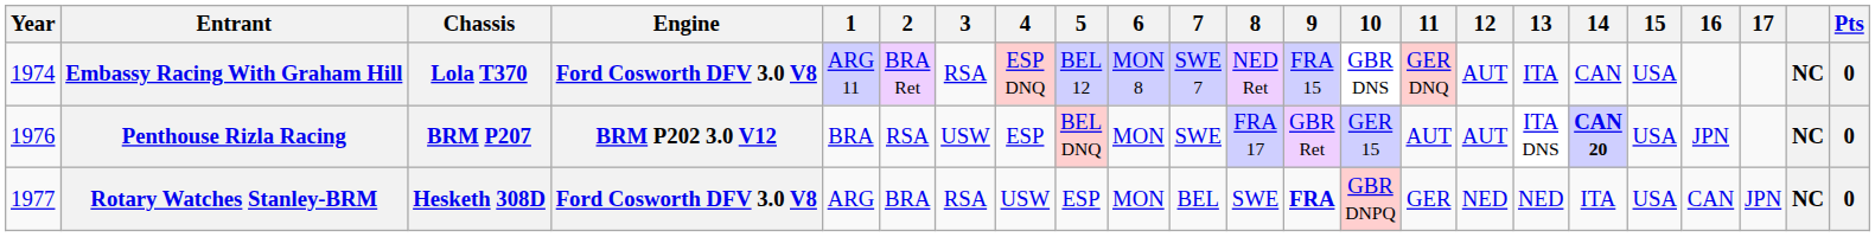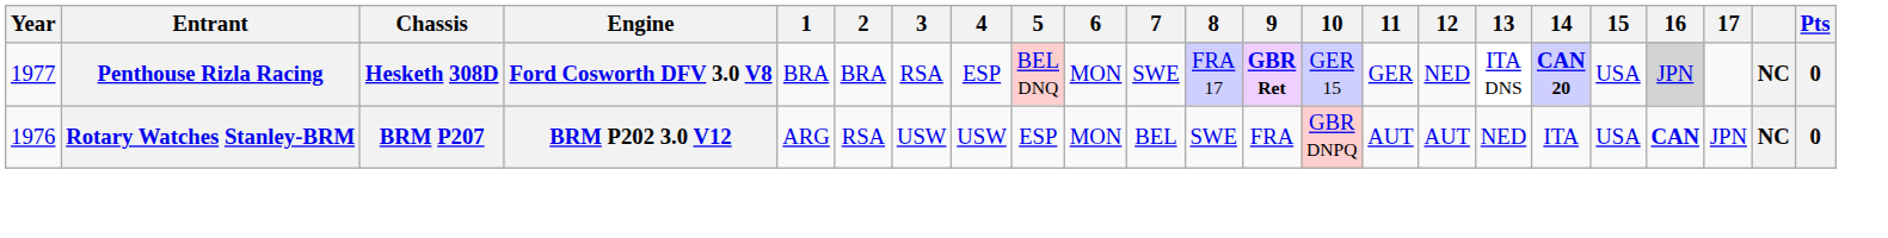- row: 1974 | Embassy Racing With Graham Hill | Lola T370 | Ford Cosworth DFV 3.0 V8 | ARG 11 | BRA Ret | RSA | ESP DNQ | BEL 12 | MON 8 | SWE 7 | NED Ret | FRA 15 | GBR DNS | GER DNQ | AUT | ITA | CAN | USA | NC | 0
Penthouse Rizla Racing | Year: 1976 -> 1977
Penthouse Rizla Racing | Chassis: BRM P207 -> Hesketh 308D
Penthouse Rizla Racing | Engine: BRM P202 3.0 V12 -> Ford Cosworth DFV 3.0 V8
Penthouse Rizla Racing | 2: RSA -> BRA
Penthouse Rizla Racing | 3: USW -> RSA
Penthouse Rizla Racing | 9: normal -> bold
Penthouse Rizla Racing | 11: AUT -> GER
Penthouse Rizla Racing | 12: AUT -> NED
Penthouse Rizla Racing | 16: no background -> lightgrey background
Rotary Watches Stanley-BRM | Year: 1977 -> 1976
Rotary Watches Stanley-BRM | Chassis: Hesketh 308D -> BRM P207
Rotary Watches Stanley-BRM | Engine: Ford Cosworth DFV 3.0 V8 -> BRM P202 3.0 V12
Rotary Watches Stanley-BRM | 2: BRA -> RSA
Rotary Watches Stanley-BRM | 3: RSA -> USW
Rotary Watches Stanley-BRM | 9: bold -> normal
Rotary Watches Stanley-BRM | 11: GER -> AUT
Rotary Watches Stanley-BRM | 12: NED -> AUT
Rotary Watches Stanley-BRM | 16: normal -> bold
